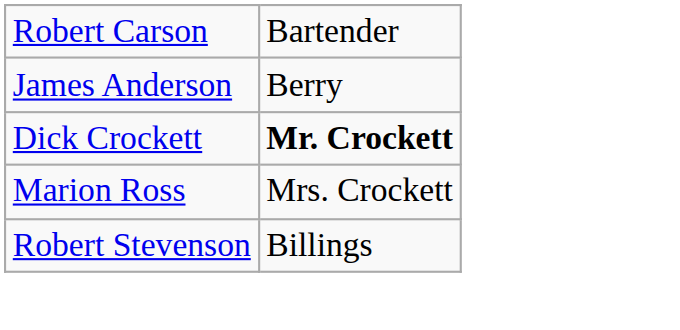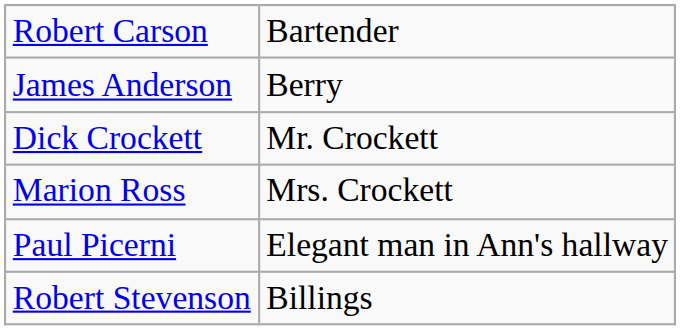Dick Crockett | column 2: bold -> normal
+ row: Paul Picerni | Elegant man in Ann's hallway
